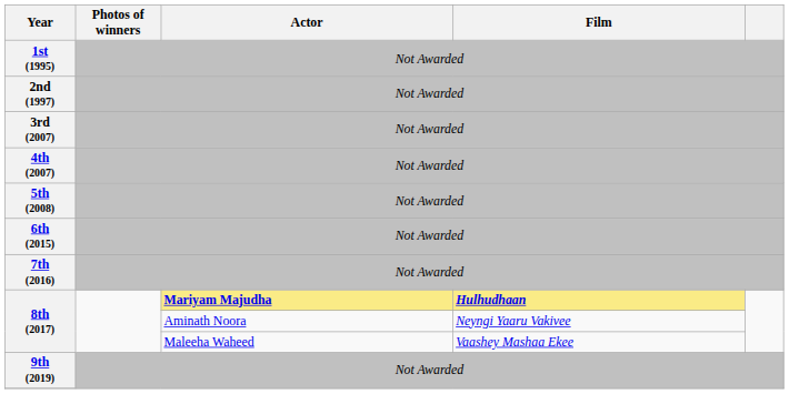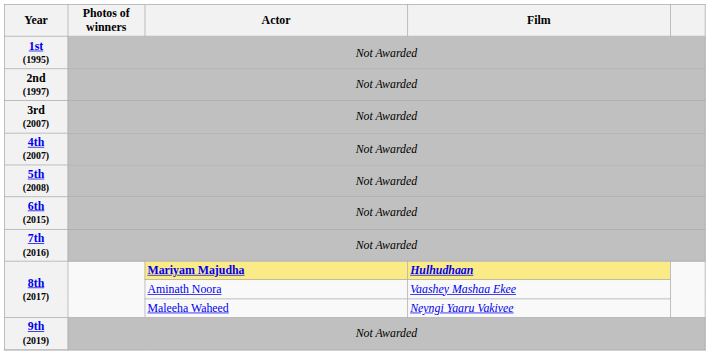8th (2017) / Aminath Noora | Film: Neyngi Yaaru Vakivee -> Vaashey Mashaa Ekee
8th (2017) / Maleeha Waheed | Film: Vaashey Mashaa Ekee -> Neyngi Yaaru Vakivee
